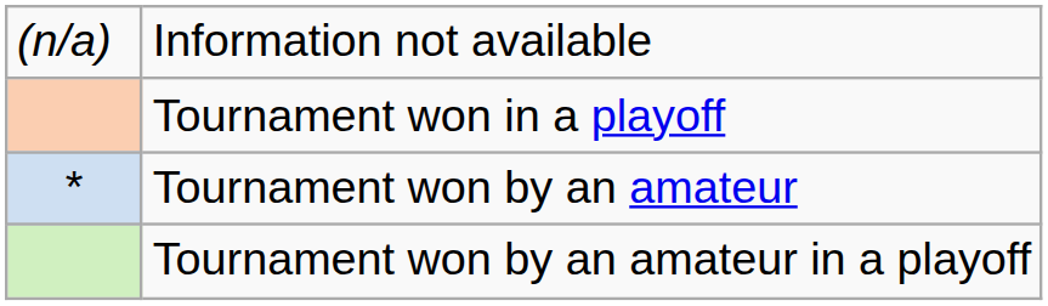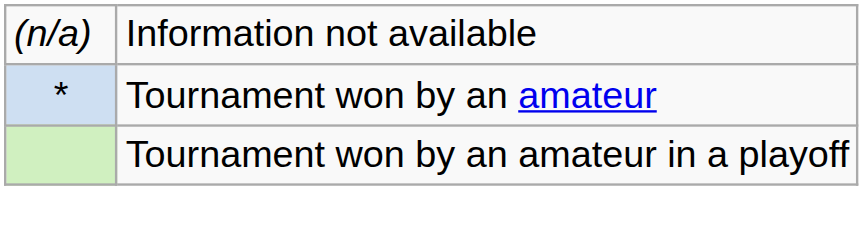- row: Tournament won in a playoff
